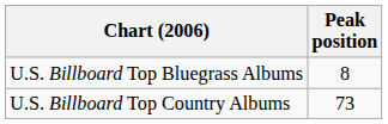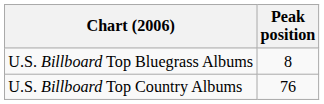U.S. Billboard Top Country Albums | Peak position: 73 -> 76
